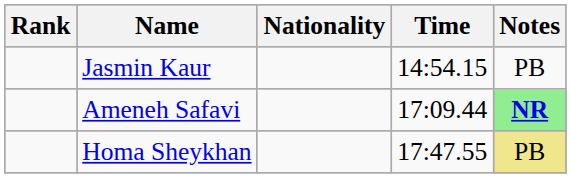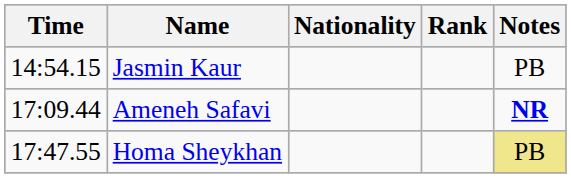columns swapped: Rank <-> Time
Ameneh Safavi | Notes: lightgreen background -> no background
